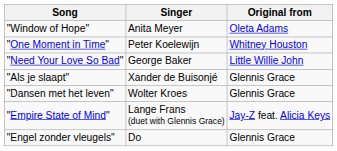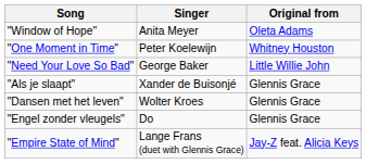rows swapped: "Empire State of Mind" <-> "Engel zonder vleugels"
